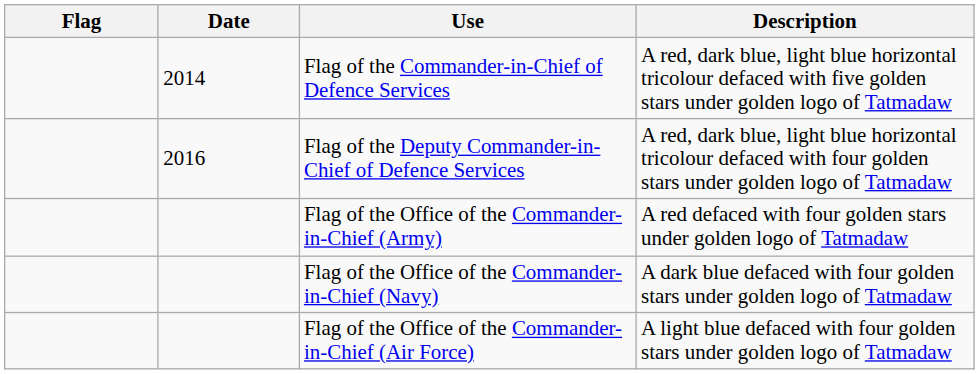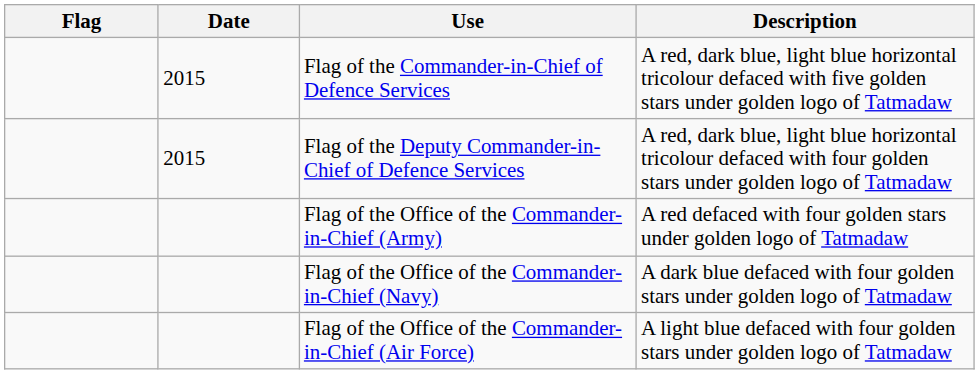Flag of the Commander-in-Chief of Defence Services | Date: 2014 -> 2015
Flag of the Deputy Commander-in-Chief of Defence Services | Date: 2016 -> 2015
